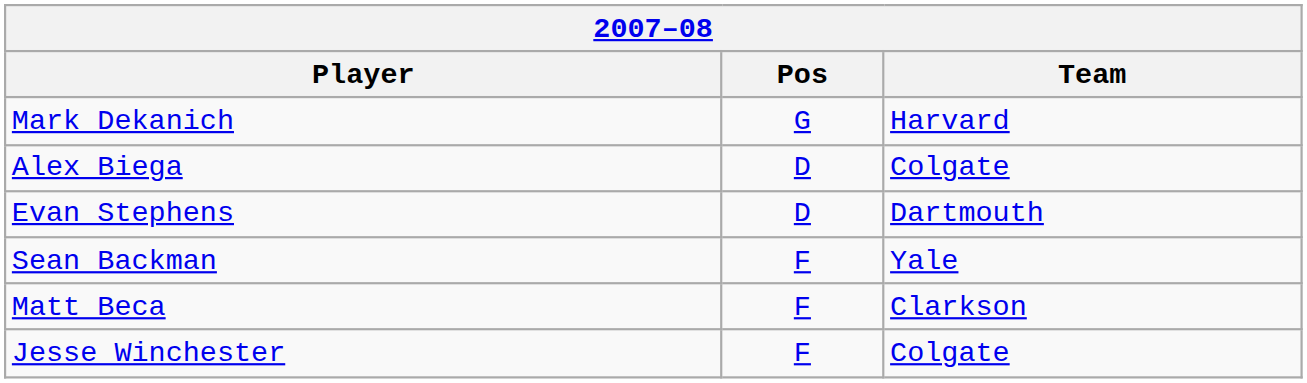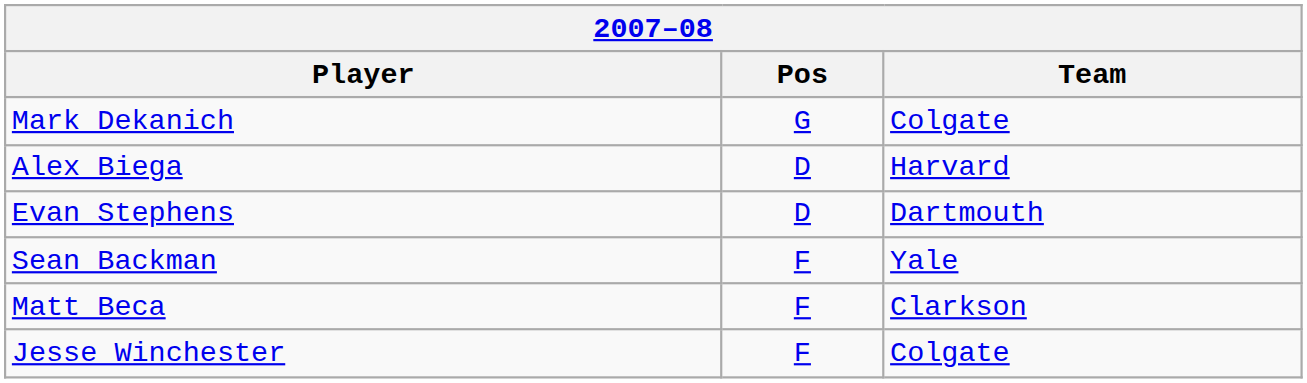Mark Dekanich | Team: Harvard -> Colgate
Alex Biega | Team: Colgate -> Harvard
